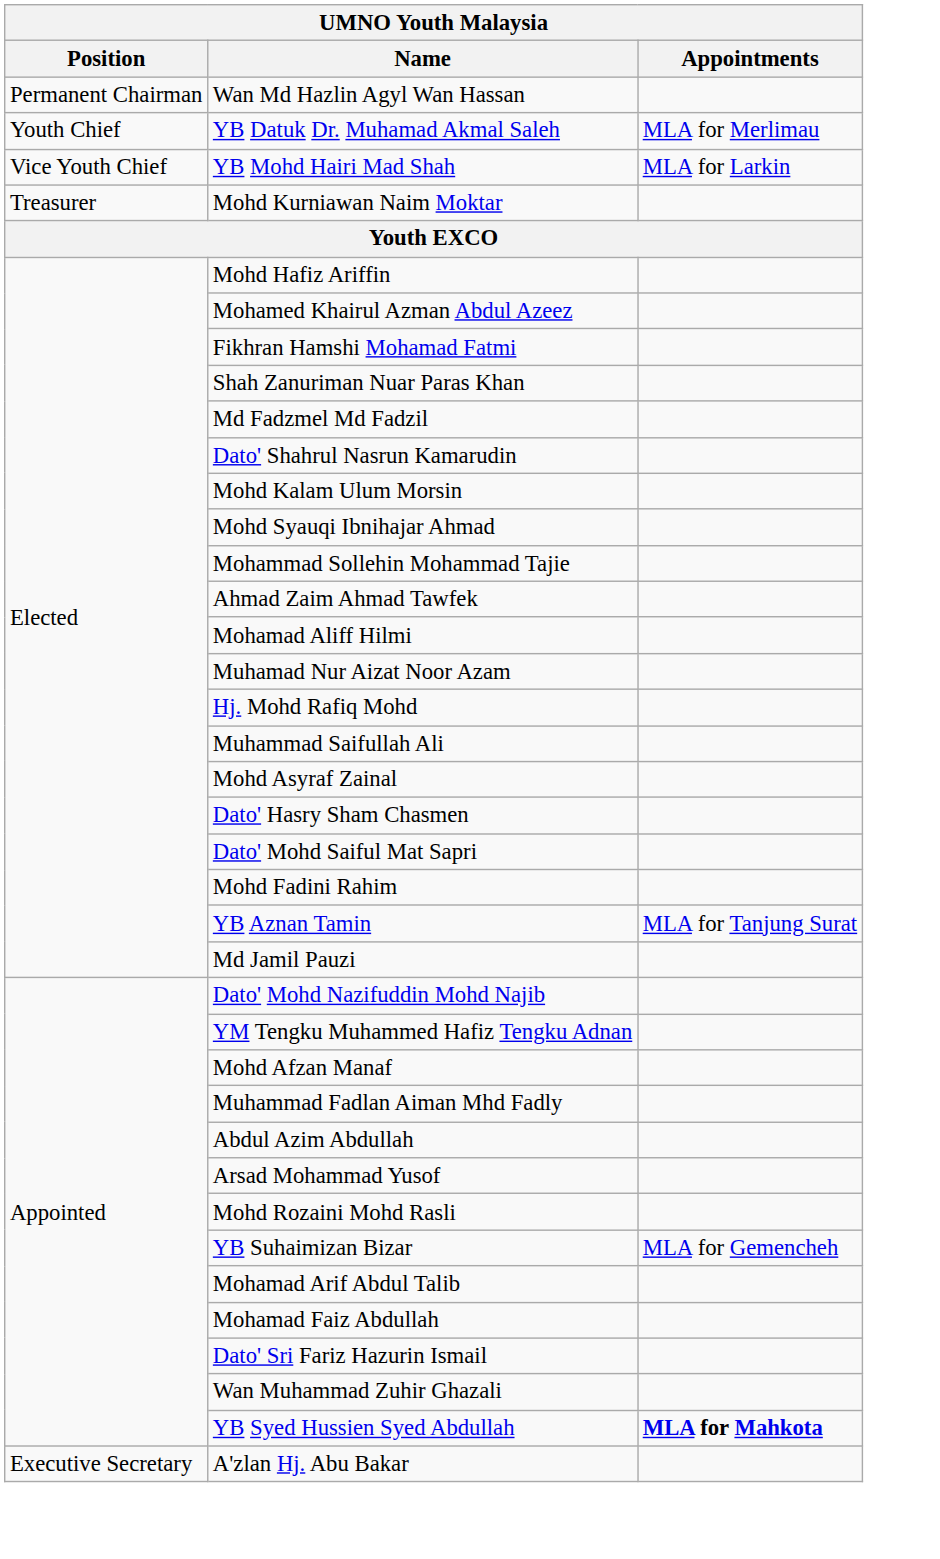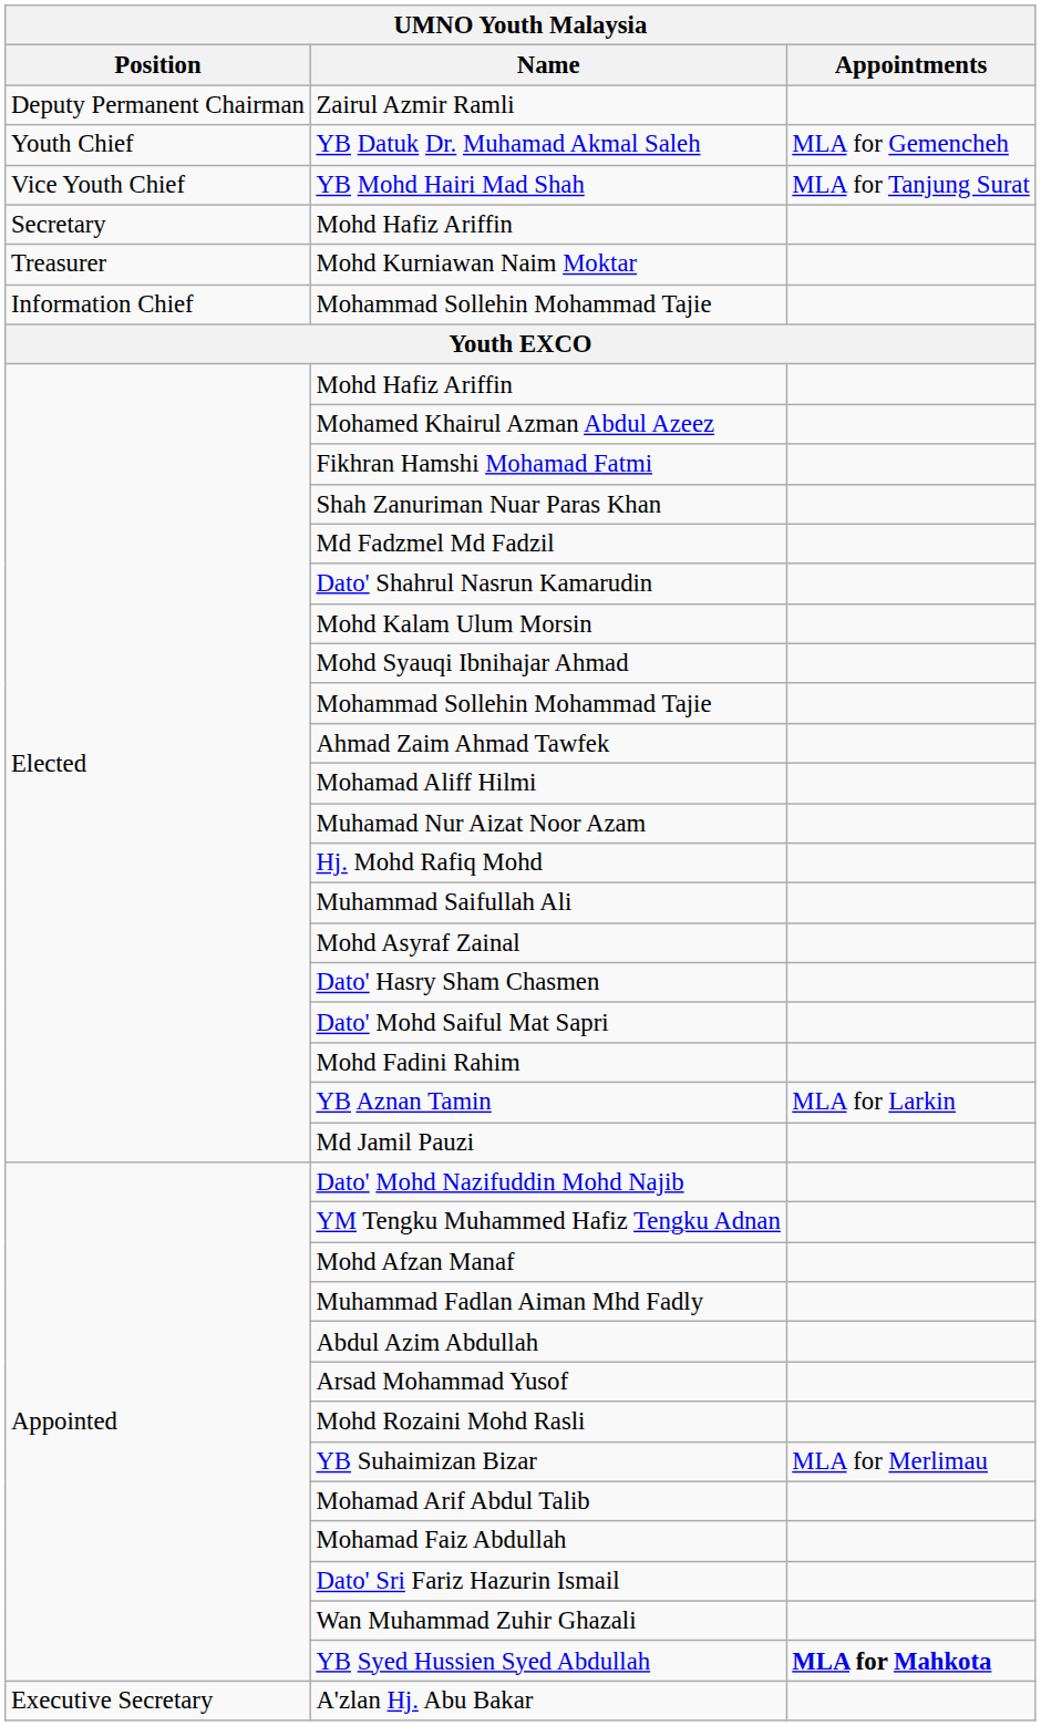- row: Permanent Chairman | Wan Md Hazlin Agyl Wan Hassan
+ row: Deputy Permanent Chairman | Zairul Azmir Ramli
YB Datuk Dr. Muhamad Akmal Saleh | Appointments: MLA for Merlimau -> MLA for Gemencheh
YB Mohd Hairi Mad Shah | Appointments: MLA for Larkin -> MLA for Tanjung Surat
+ row: Secretary | Mohd Hafiz Ariffin
+ row: Information Chief | Mohammad Sollehin Mohammad Tajie
YB Aznan Tamin | Appointments: MLA for Tanjung Surat -> MLA for Larkin
YB Suhaimizan Bizar | Appointments: MLA for Gemencheh -> MLA for Merlimau
